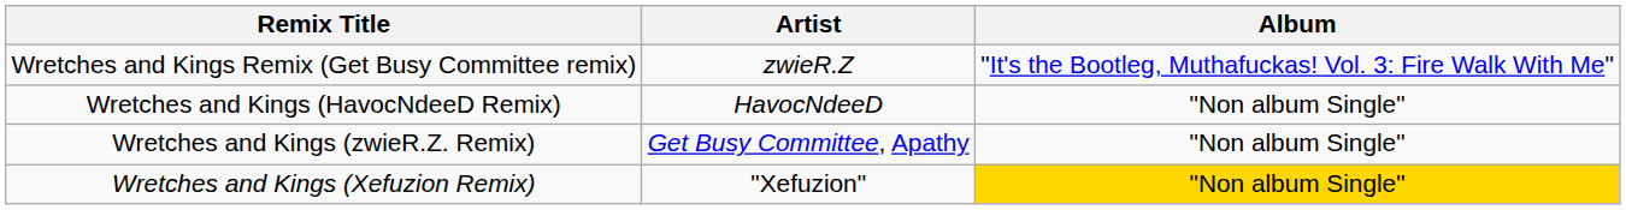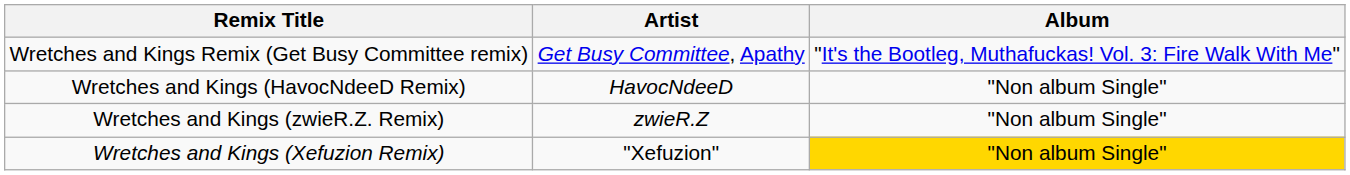Wretches and Kings Remix (Get Busy Committee remix) | Artist: zwieR.Z -> Get Busy Committee, Apathy
Wretches and Kings (zwieR.Z. Remix) | Artist: Get Busy Committee, Apathy -> zwieR.Z
